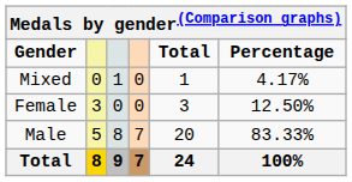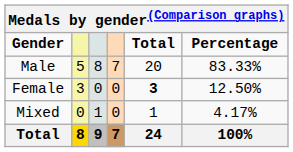rows swapped: Male <-> Mixed
Female | Total: normal -> bold
